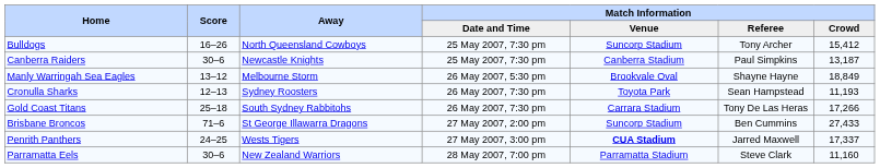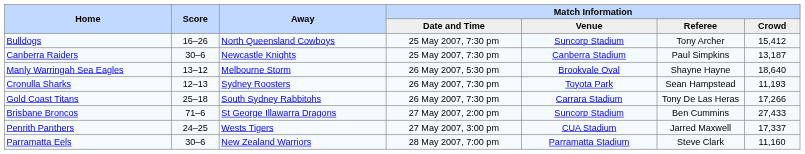Manly Warringah Sea Eagles | Match Information / Crowd: 18,849 -> 18,640
Penrith Panthers | Match Information / Venue: bold -> normal
